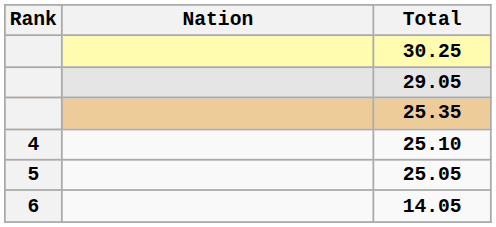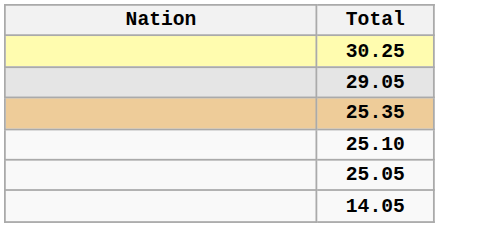- column: Rank | 4 | 5 | 6
